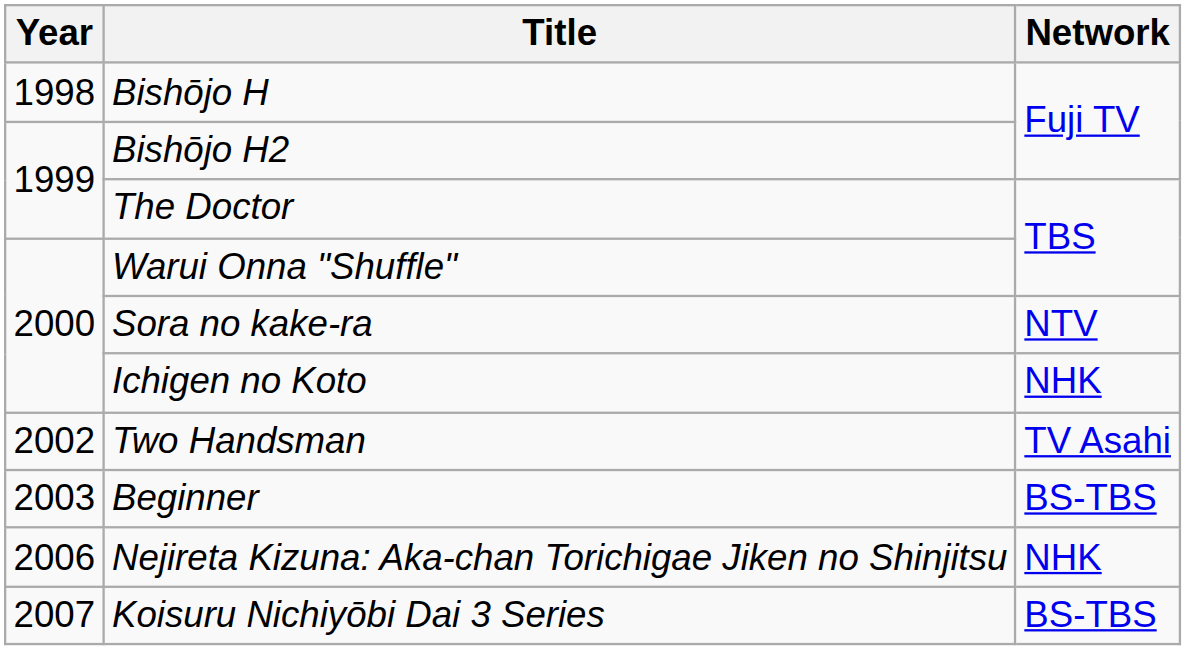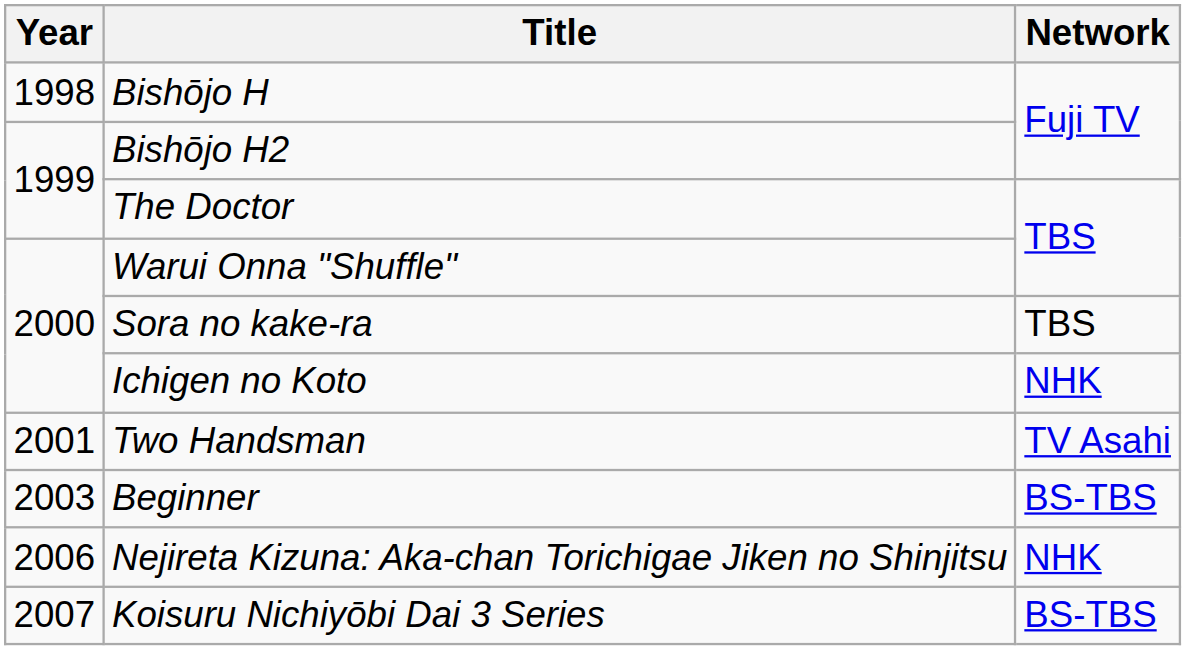Sora no kake-ra | Network: NTV -> TBS
Two Handsman | Year: 2002 -> 2001
